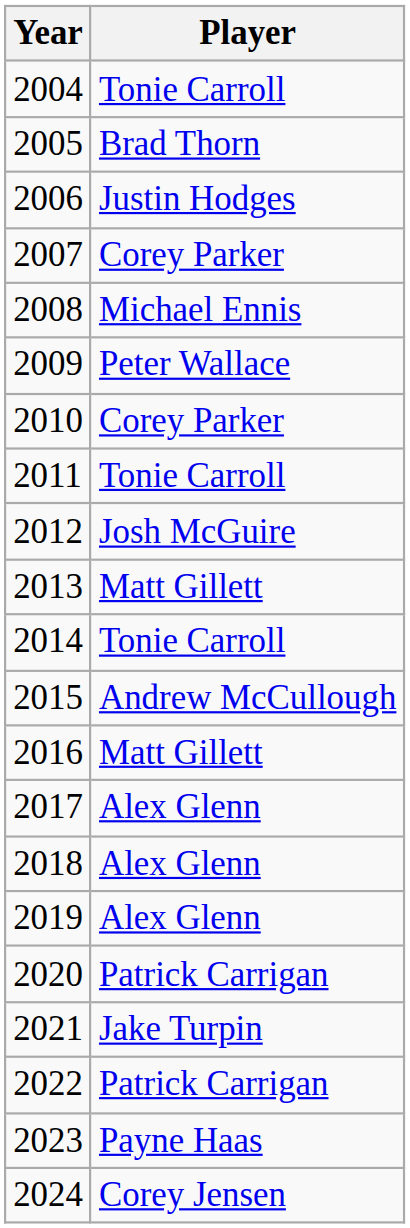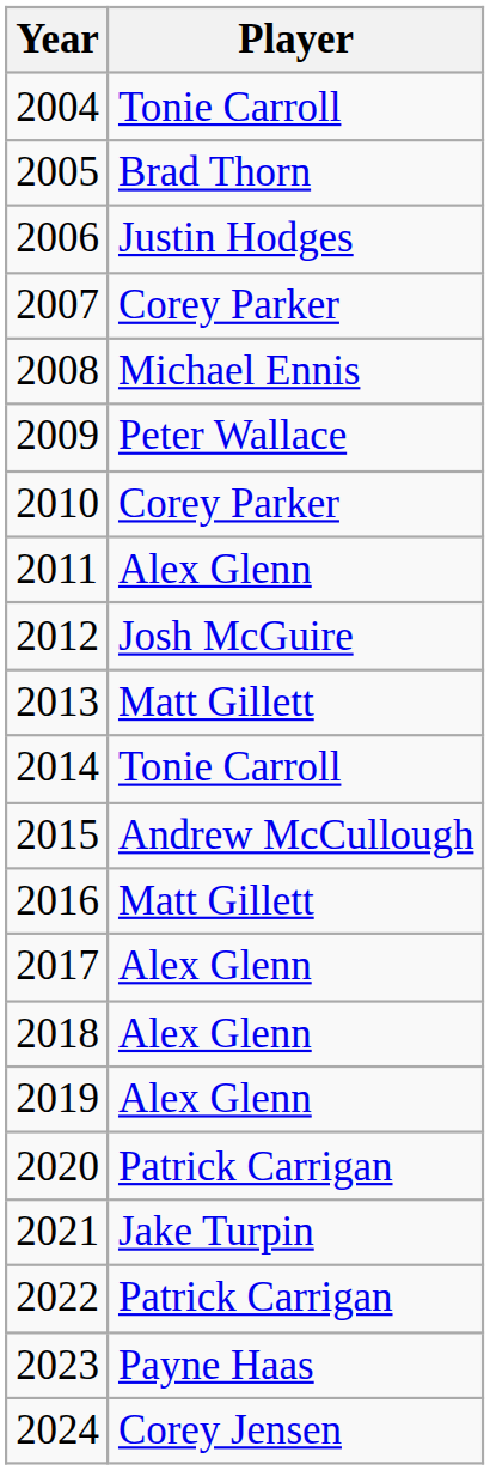2011 | Player: Tonie Carroll -> Alex Glenn
